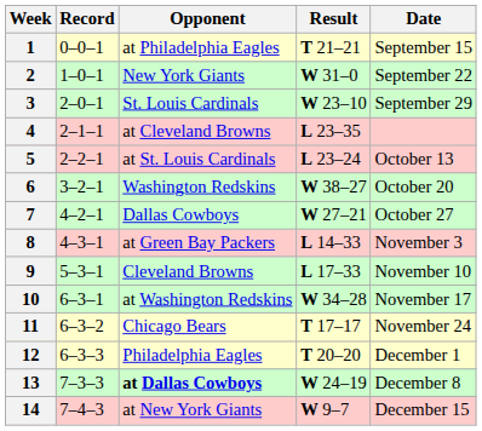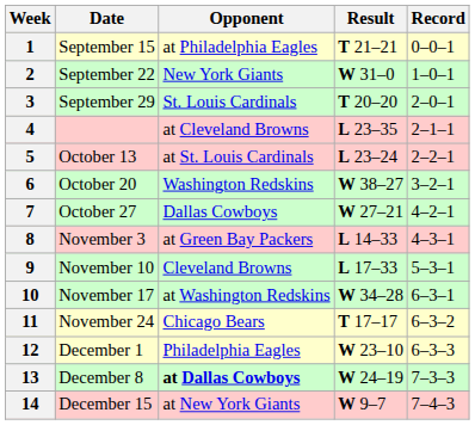columns swapped: Date <-> Record
3 | Result: W 23–10 -> T 20–20
12 | Result: T 20–20 -> W 23–10
